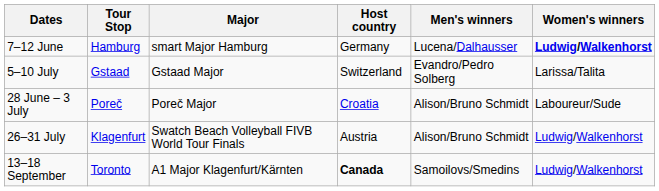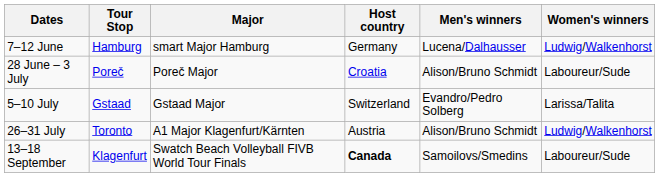7–12 June | Women's winners: bold -> normal
rows swapped: 28 June – 3 July <-> 5–10 July
26–31 July | Tour Stop: Klagenfurt -> Toronto
26–31 July | Major: Swatch Beach Volleyball FIVB World Tour Finals -> A1 Major Klagenfurt/Kärnten
13–18 September | Tour Stop: Toronto -> Klagenfurt
13–18 September | Major: A1 Major Klagenfurt/Kärnten -> Swatch Beach Volleyball FIVB World Tour Finals
13–18 September | Women's winners: Ludwig/Walkenhorst -> Laboureur/Sude
